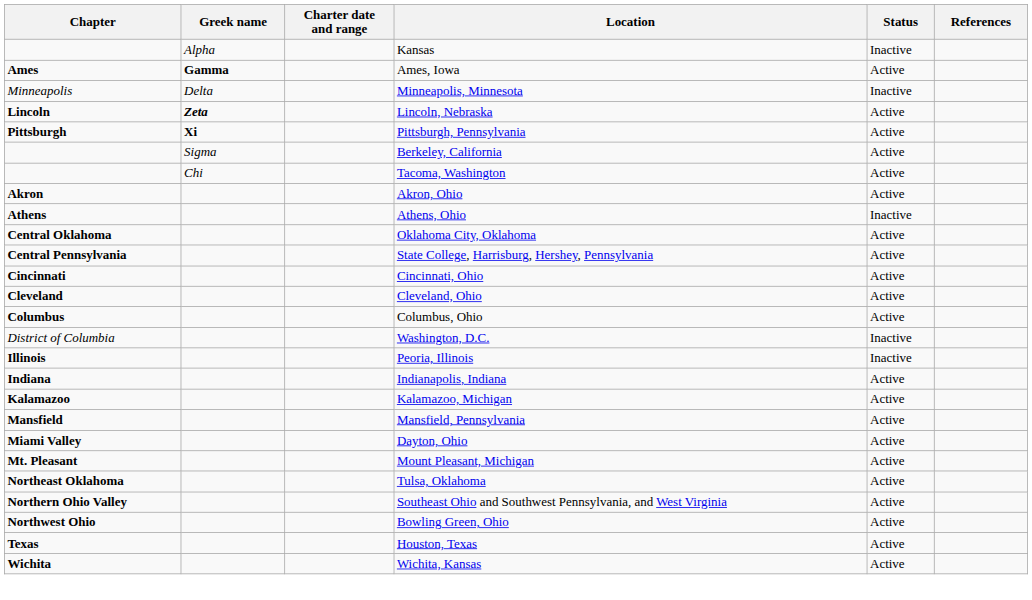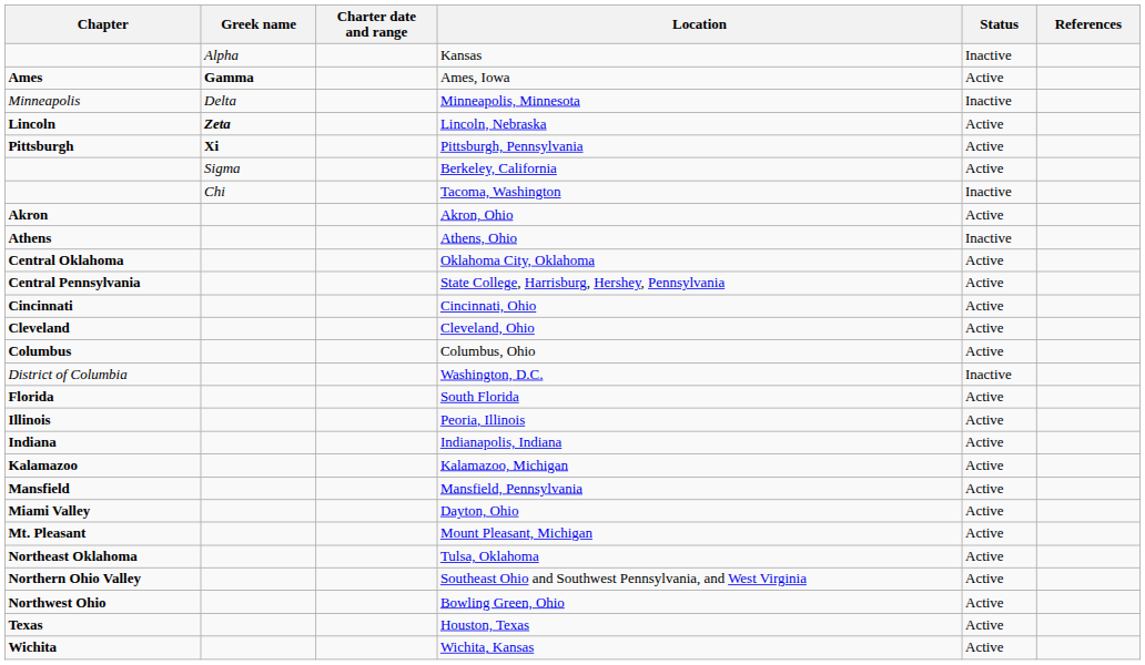Tacoma, Washington | Status: Active -> Inactive
+ row: Florida | South Florida | Active
Peoria, Illinois | Status: Inactive -> Active
